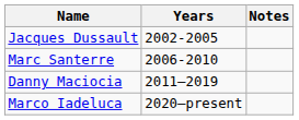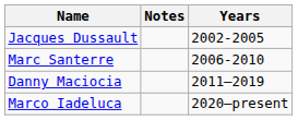columns swapped: Years <-> Notes
